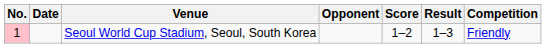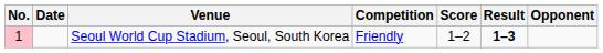columns swapped: Opponent <-> Competition
Seoul World Cup Stadium, Seoul, South Korea | Result: normal -> bold
